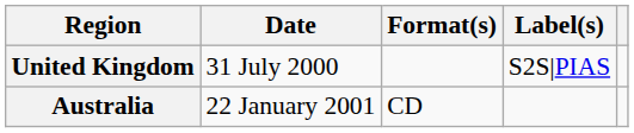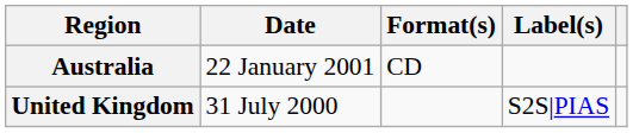rows swapped: United Kingdom <-> Australia
